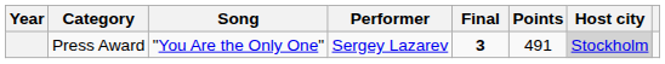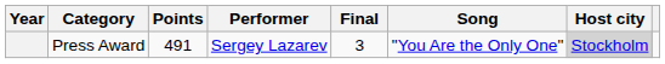columns swapped: Song <-> Points
Press Award | Final: bold -> normal
